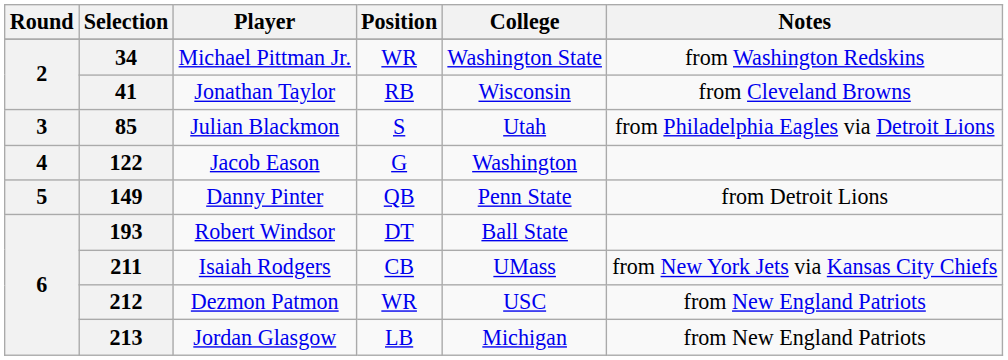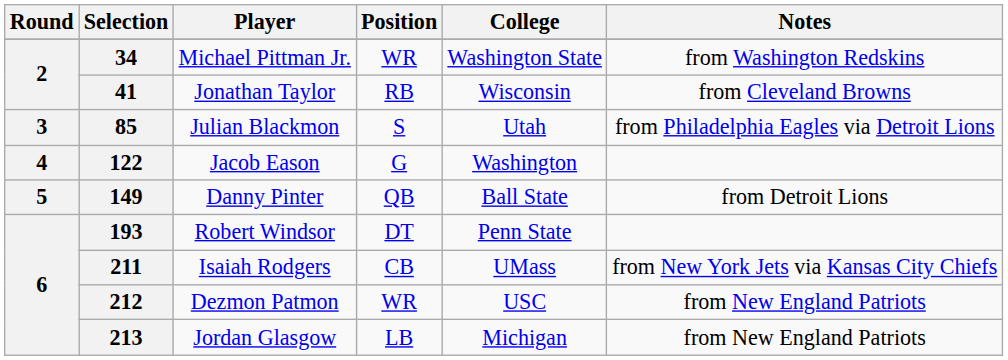149 | College: Penn State -> Ball State
193 | College: Ball State -> Penn State
